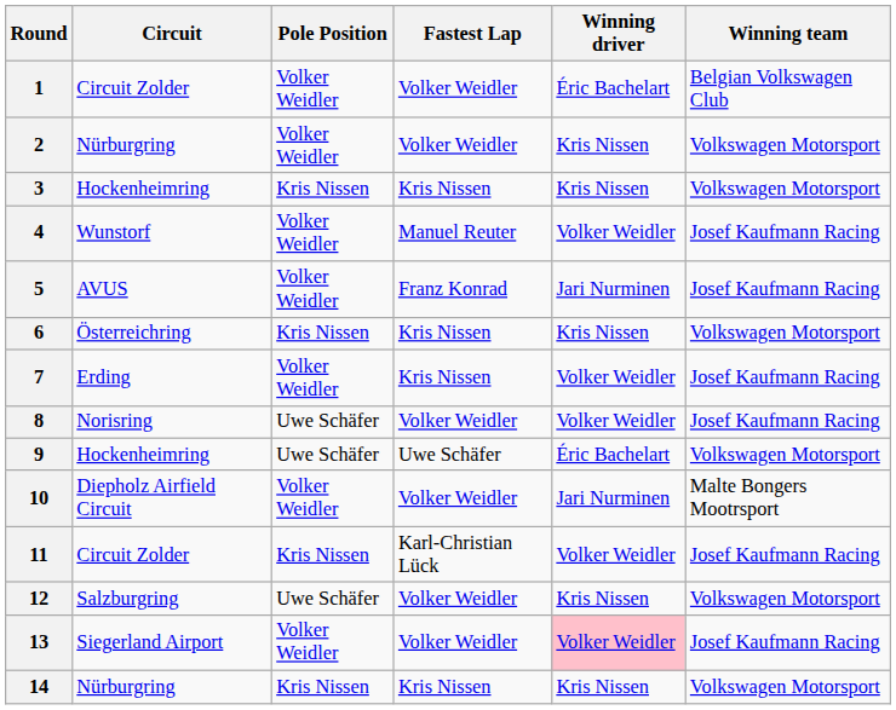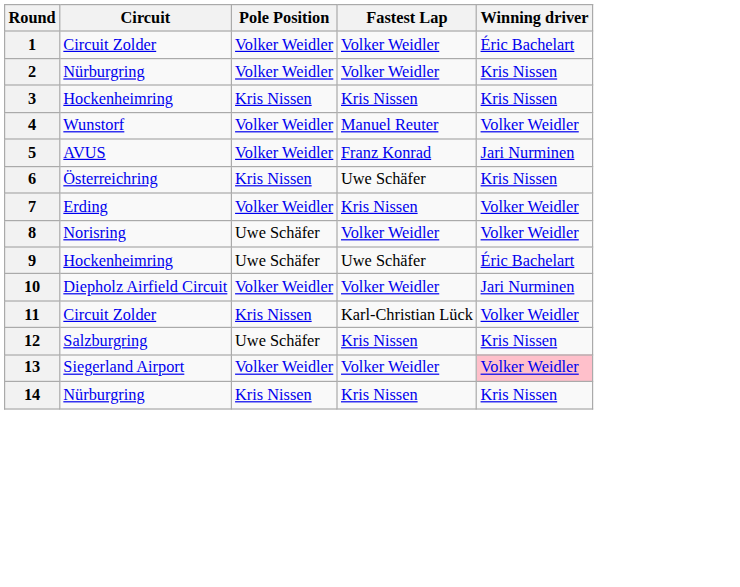- column: Winning team | Belgian Volkswagen Club | Volkswagen Motorsport | Volkswagen Motorsport | Josef Kaufmann Racing | Josef Kaufmann Racing | Volkswagen Motorsport | Josef Kaufmann Racing | Josef Kaufmann Racing | Volkswagen Motorsport | Malte Bongers Mootrsport | Josef Kaufmann Racing | Volkswagen Motorsport | Josef Kaufmann Racing | Volkswagen Motorsport
6 | Fastest Lap: Kris Nissen -> Uwe Schäfer
12 | Fastest Lap: Volker Weidler -> Kris Nissen
